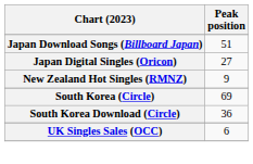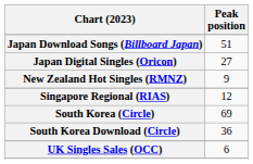+ row: Singapore Regional (RIAS) | 12
